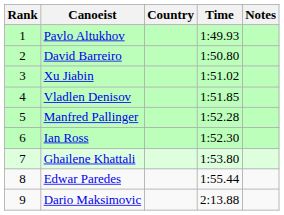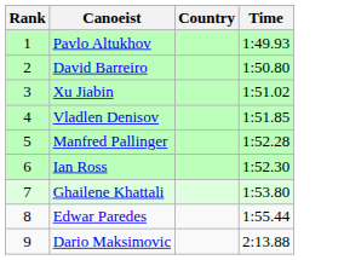- column: Notes
